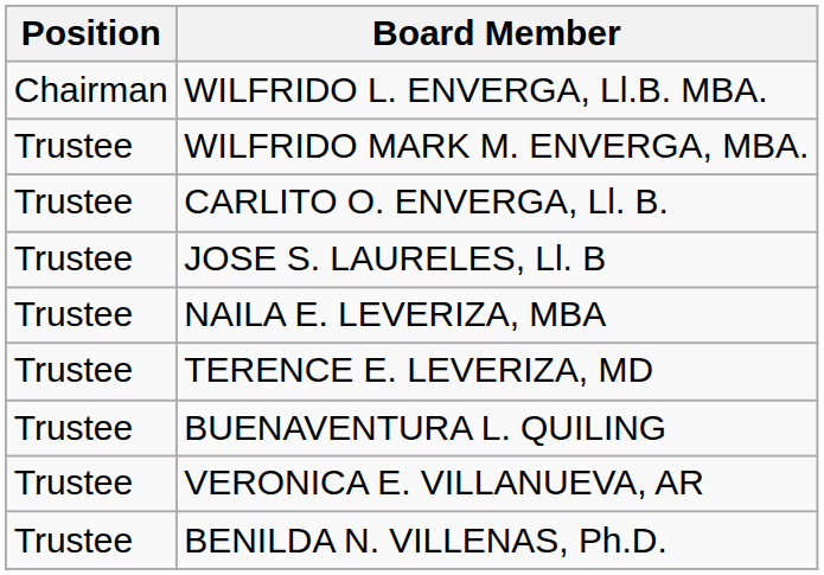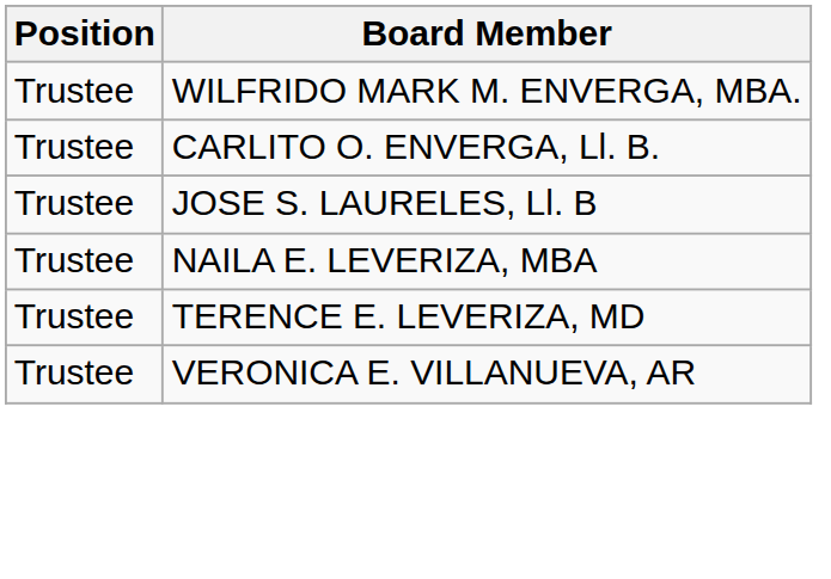- row: Chairman | WILFRIDO L. ENVERGA, Ll.B. MBA.
- row: Trustee | BUENAVENTURA L. QUILING
- row: Trustee | BENILDA N. VILLENAS, Ph.D.
